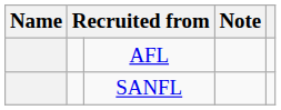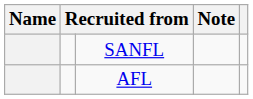rows swapped: SANFL <-> AFL
